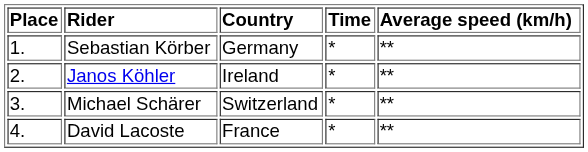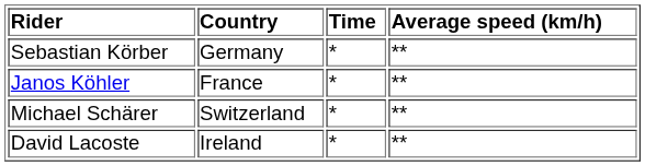- column: Place | 1. | 2. | 3. | 4.
Janos Köhler | Country: Ireland -> France
David Lacoste | Country: France -> Ireland
